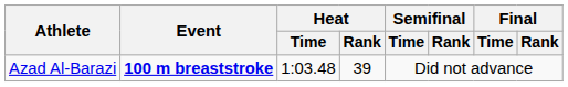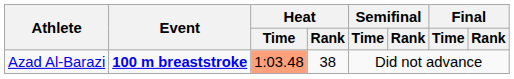Azad Al-Barazi | Heat / Time: no background -> lightsalmon background
Azad Al-Barazi | Heat / Rank: 39 -> 38
